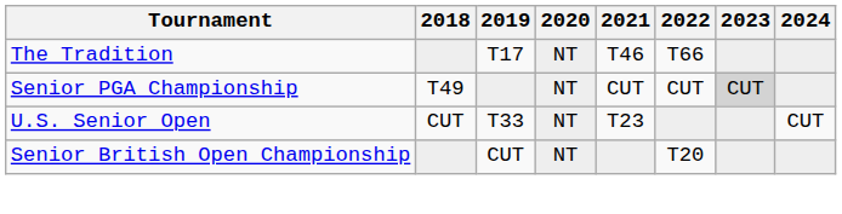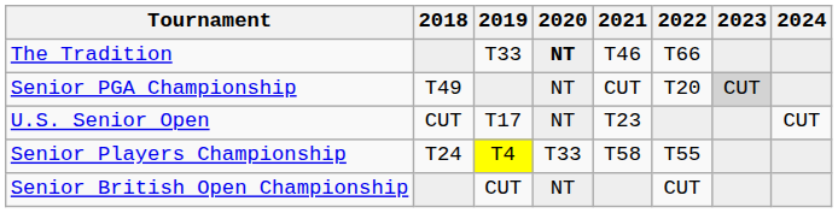The Tradition | 2019: T17 -> T33
The Tradition | 2020: normal -> bold
Senior PGA Championship | 2022: CUT -> T20
U.S. Senior Open | 2019: T33 -> T17
+ row: Senior Players Championship | T24 | T4 | T33 | T58 | T55
Senior British Open Championship | 2022: T20 -> CUT
